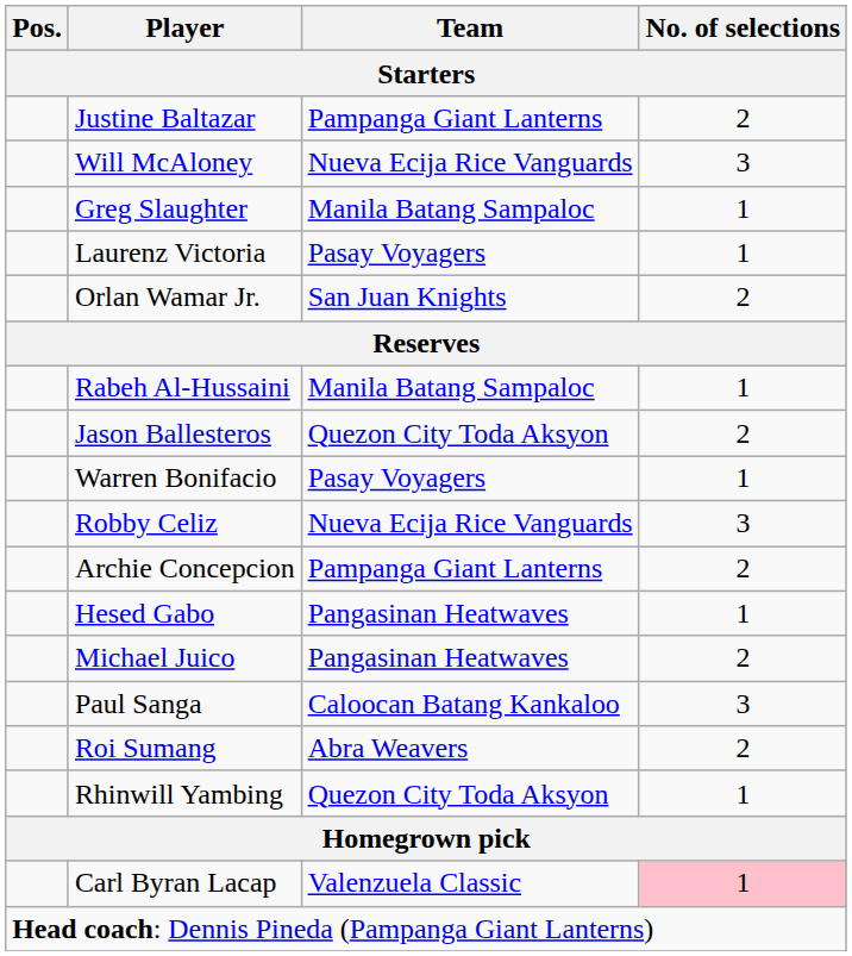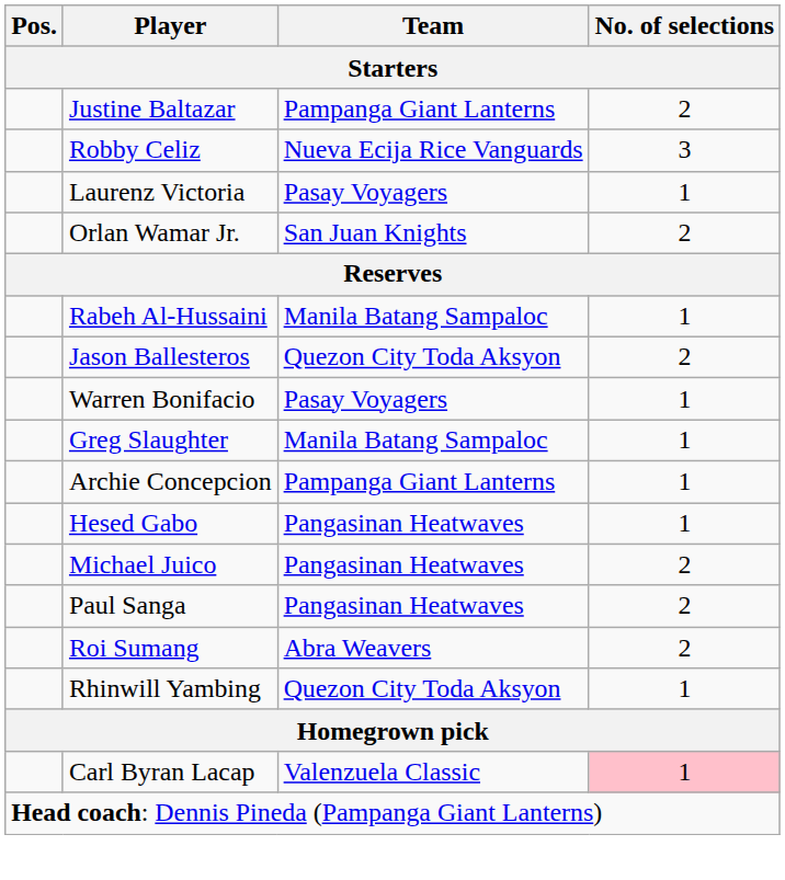- row: Will McAloney | Nueva Ecija Rice Vanguards | 3
rows swapped: Greg Slaughter <-> Robby Celiz
Archie Concepcion | No. of selections: 2 -> 1
Paul Sanga | Team: Caloocan Batang Kankaloo -> Pangasinan Heatwaves
Paul Sanga | No. of selections: 3 -> 2
